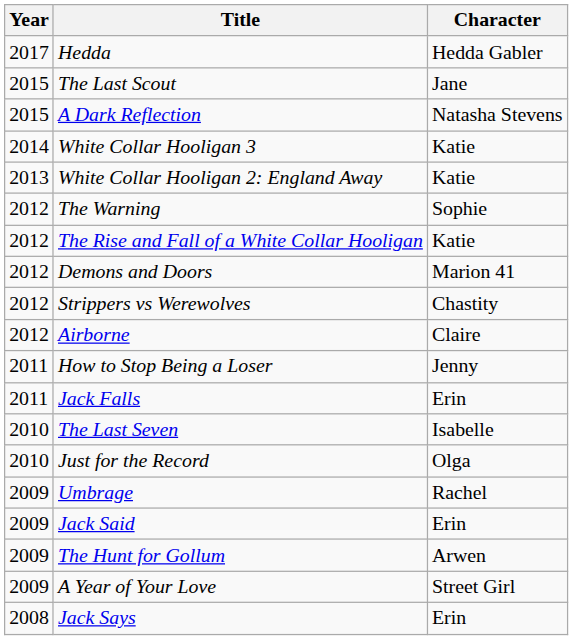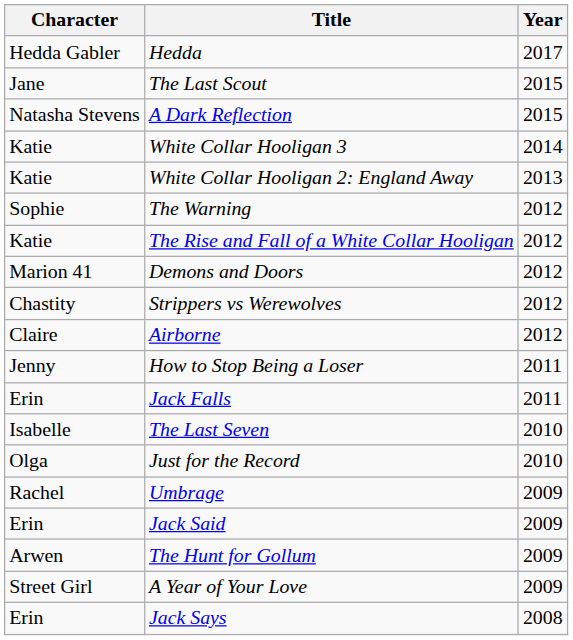columns swapped: Year <-> Character
